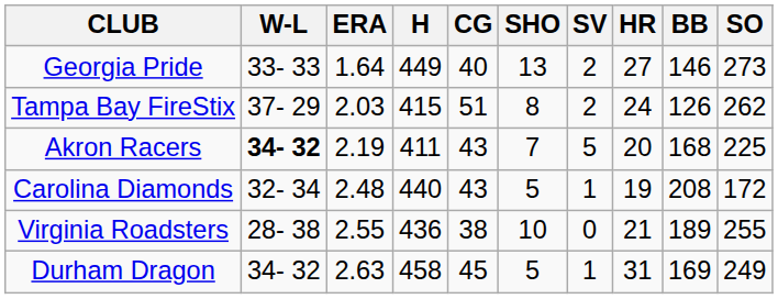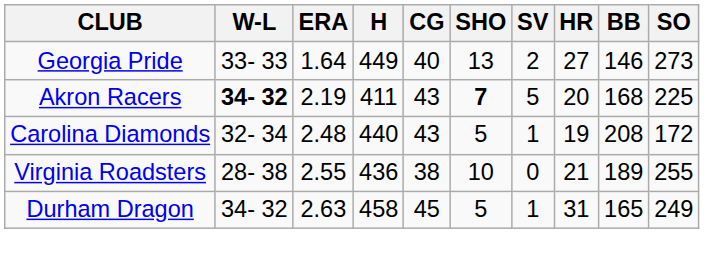- row: Tampa Bay FireStix | 37- 29 | 2.03 | 415 | 51 | 8 | 2 | 24 | 126 | 262
Akron Racers | SHO: normal -> bold
Durham Dragon | BB: 169 -> 165
